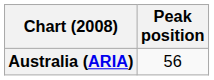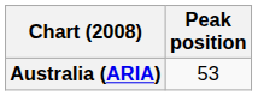Australia (ARIA) | Peak position: 56 -> 53
